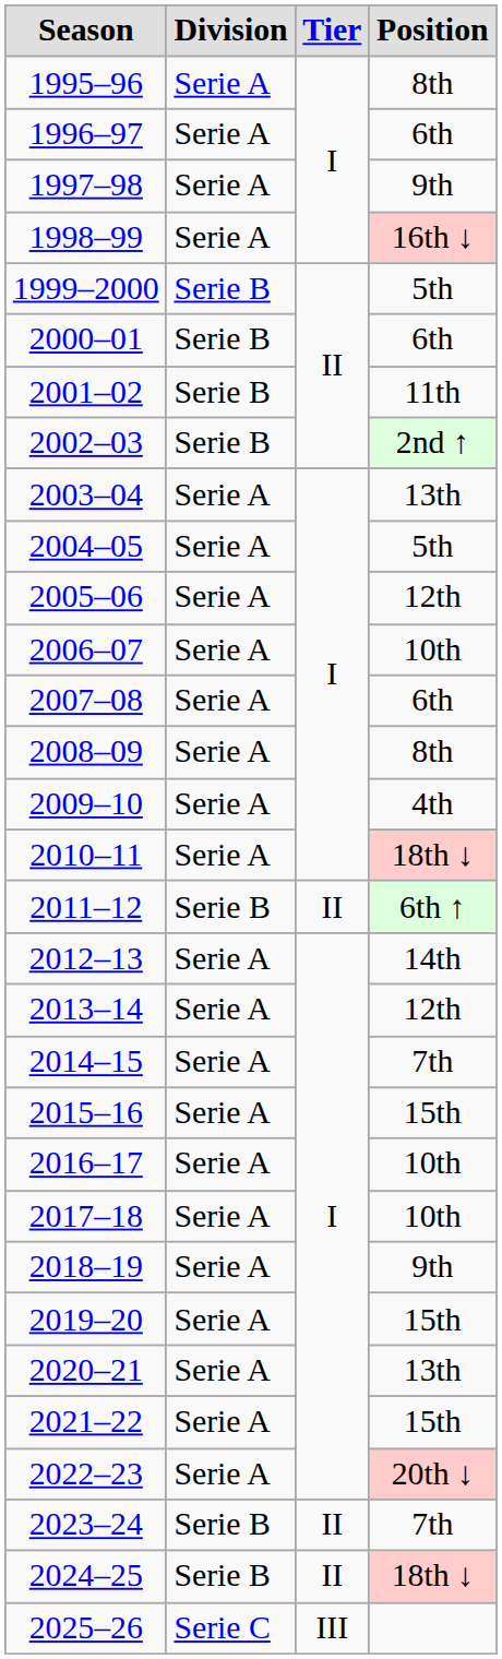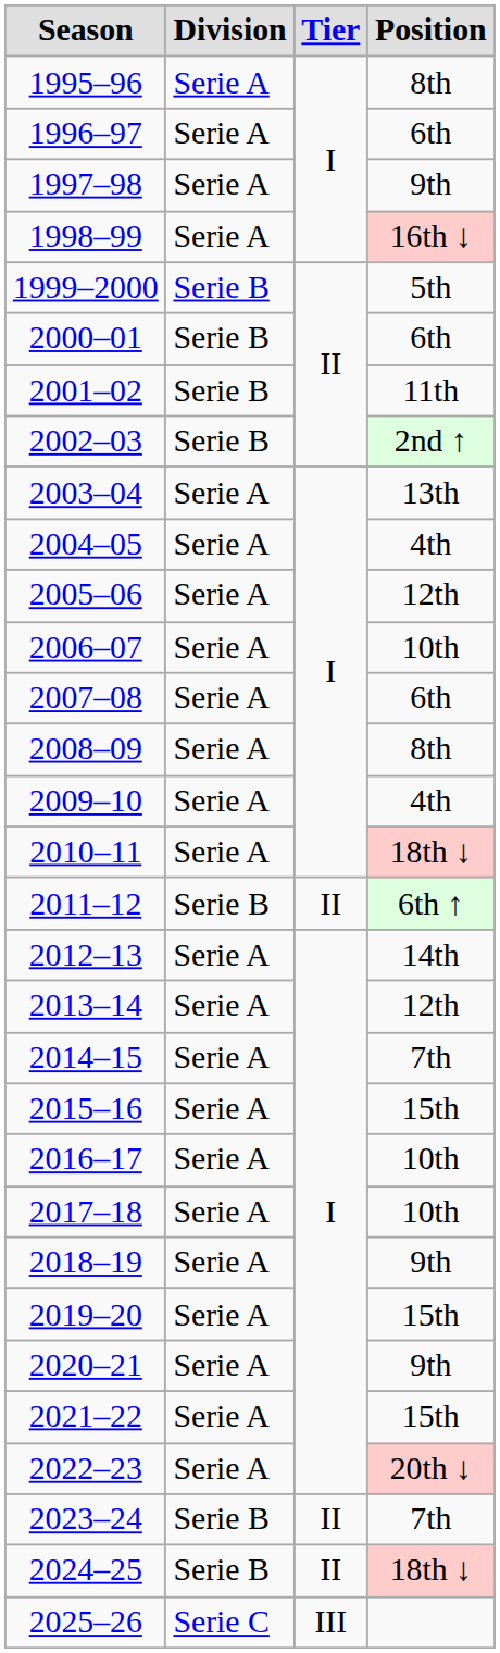2004–05 | Position: 5th -> 4th
2020–21 | Position: 13th -> 9th
